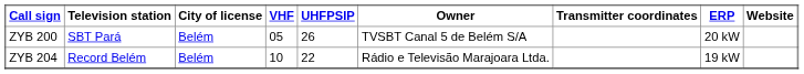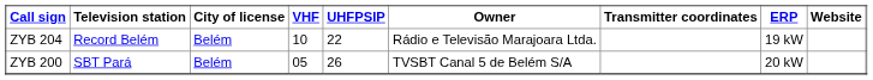rows swapped: ZYB 200 <-> ZYB 204
